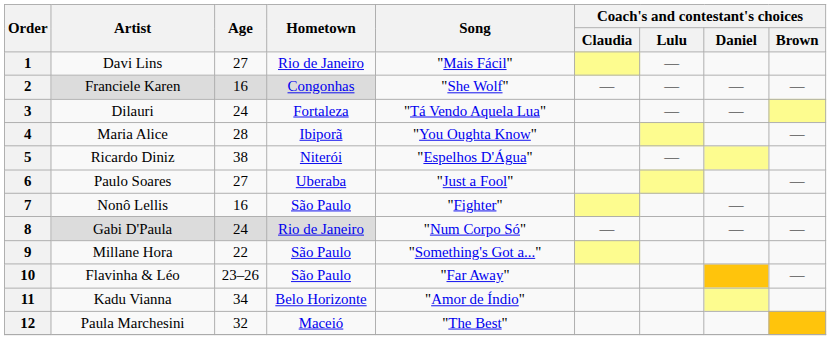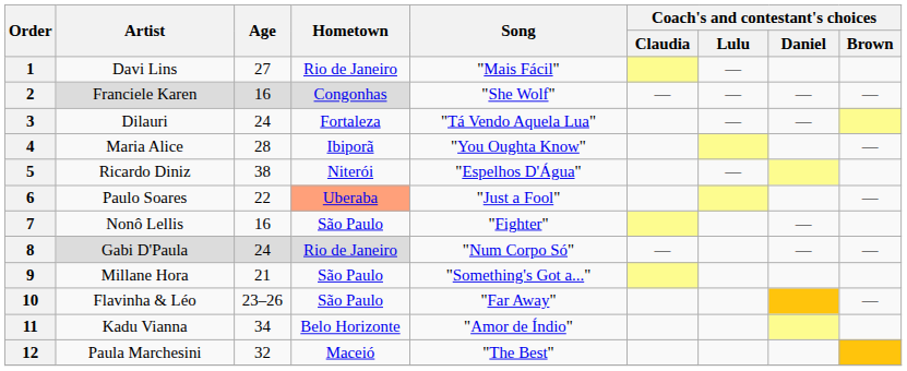6 | Age: 27 -> 22
6 | Hometown: no background -> lightsalmon background
9 | Age: 22 -> 21
